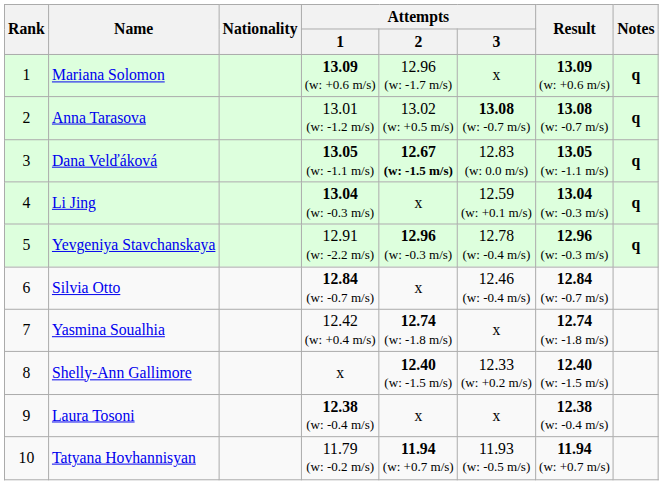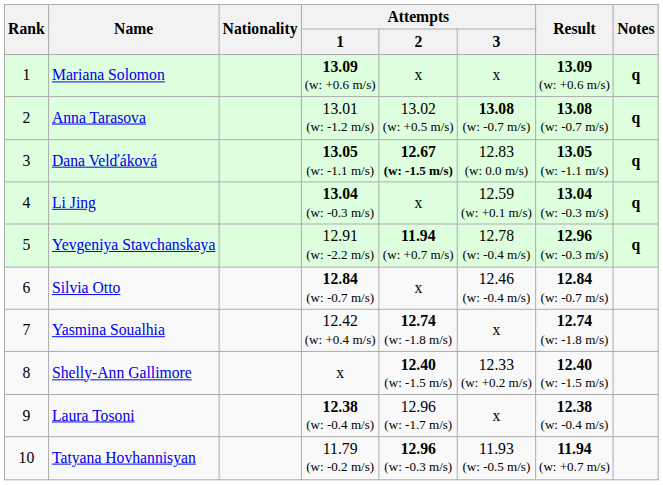Mariana Solomon | Attempts / 2: 12.96 (w: -1.7 m/s) -> x
Yevgeniya Stavchanskaya | Attempts / 2: 12.96 (w: -0.3 m/s) -> 11.94 (w: +0.7 m/s)
Laura Tosoni | Attempts / 2: x -> 12.96 (w: -1.7 m/s)
Tatyana Hovhannisyan | Attempts / 2: 11.94 (w: +0.7 m/s) -> 12.96 (w: -0.3 m/s)
